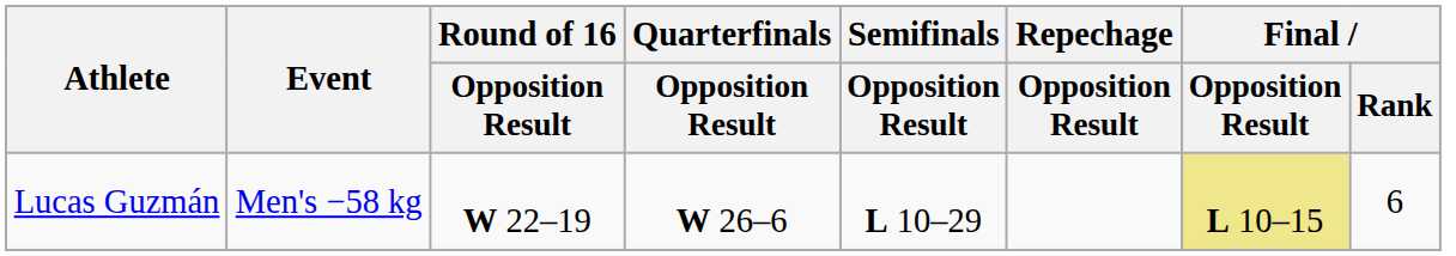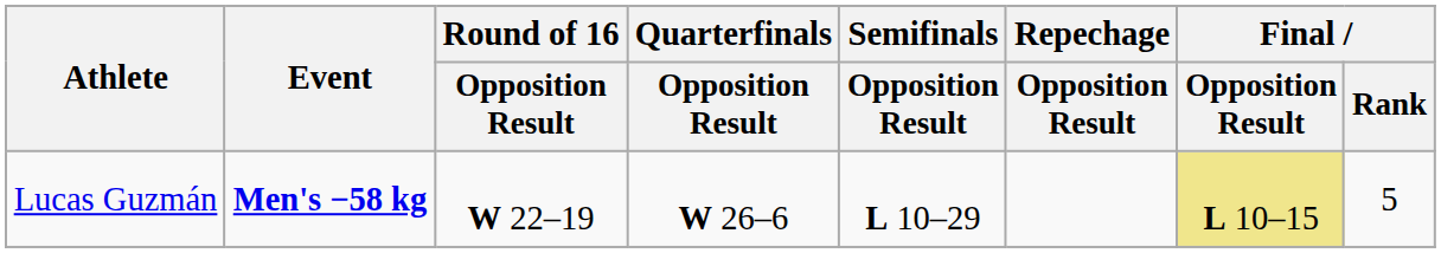Lucas Guzmán | Event: normal -> bold
Lucas Guzmán | Final / Rank: 6 -> 5
